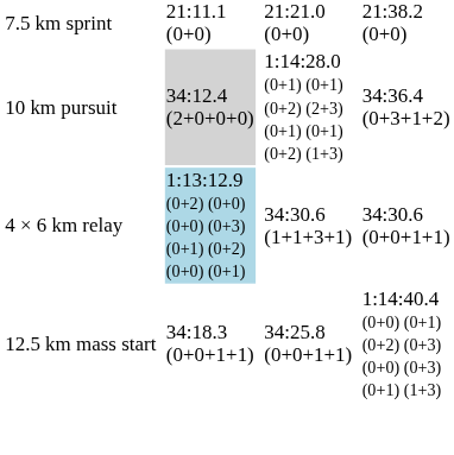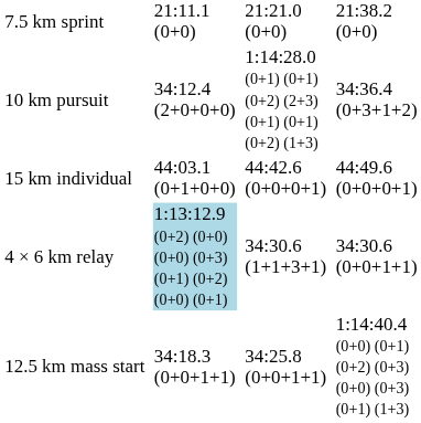10 km pursuit | column 3: lightgrey background -> no background
+ row: 15 km individual | 44:03.1 (0+1+0+0) | 44:42.6 (0+0+0+1) | 44:49.6 (0+0+0+1)
